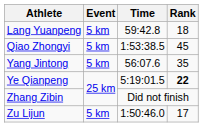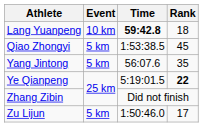Lang Yuanpeng | Event: 5 km -> 10 km
Lang Yuanpeng | Time: normal -> bold
